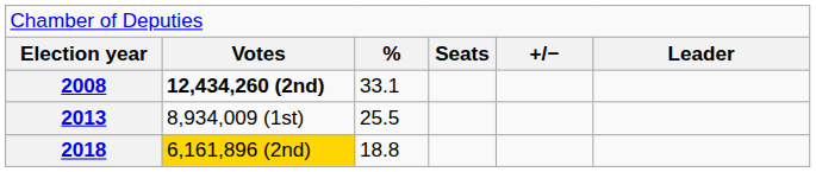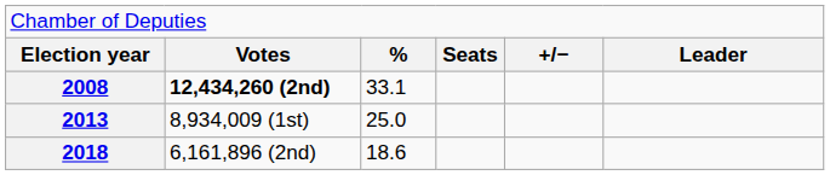2013 | column 3: 25.5 -> 25.0
2018 | column 2: gold background -> no background
2018 | column 3: 18.8 -> 18.6
